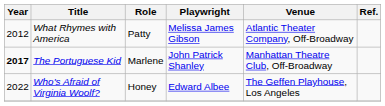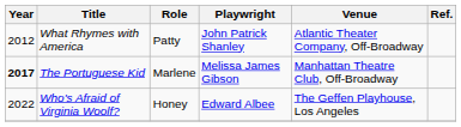What Rhymes with America | Playwright: Melissa James Gibson -> John Patrick Shanley
The Portuguese Kid | Playwright: John Patrick Shanley -> Melissa James Gibson
